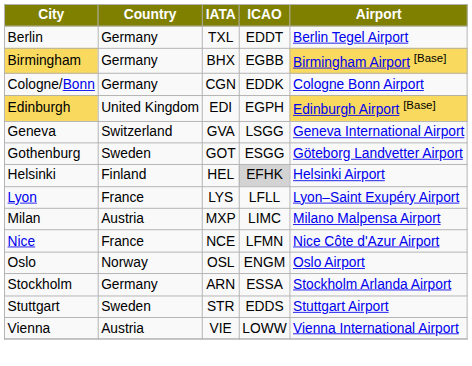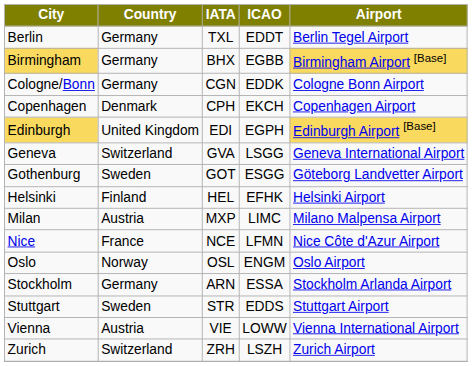+ row: Copenhagen | Denmark | CPH | EKCH | Copenhagen Airport
Helsinki | ICAO: lightgrey background -> no background
- row: Lyon | France | LYS | LFLL | Lyon–Saint Exupéry Airport
+ row: Zurich | Switzerland | ZRH | LSZH | Zurich Airport
